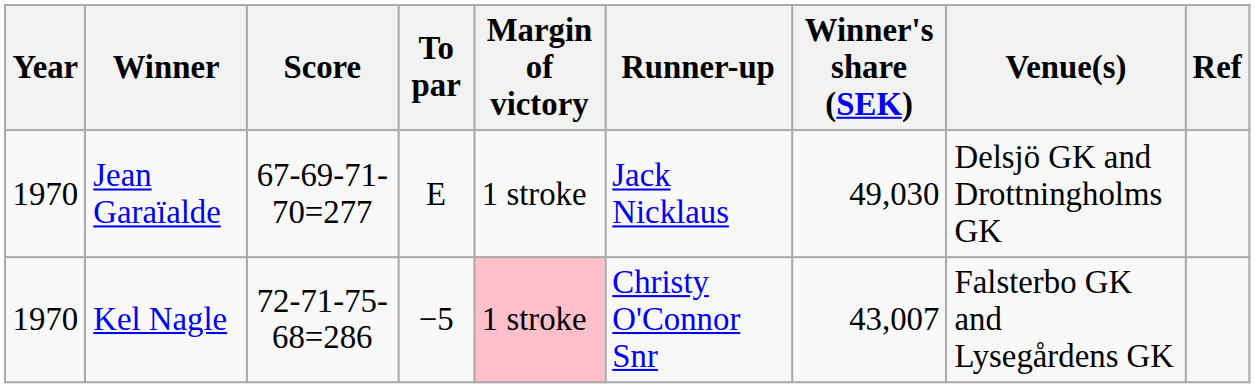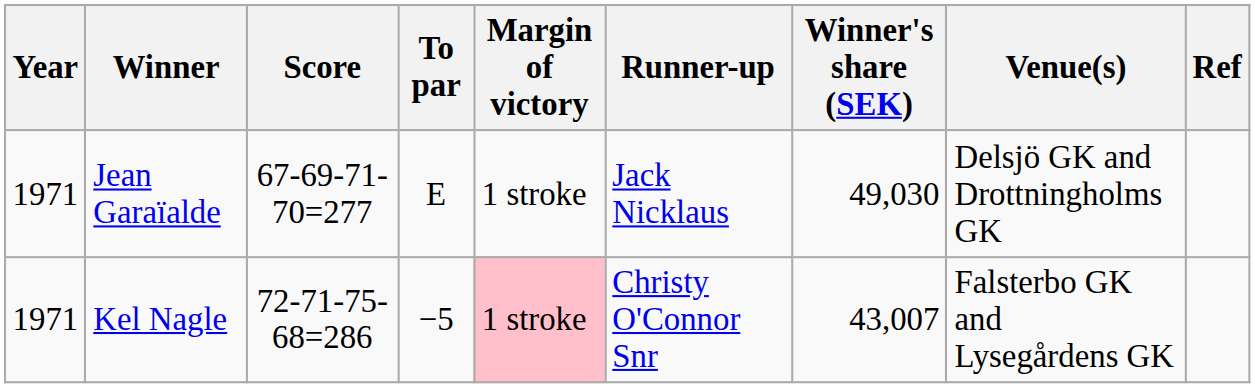Jean Garaïalde | Year: 1970 -> 1971
Kel Nagle | Year: 1970 -> 1971
